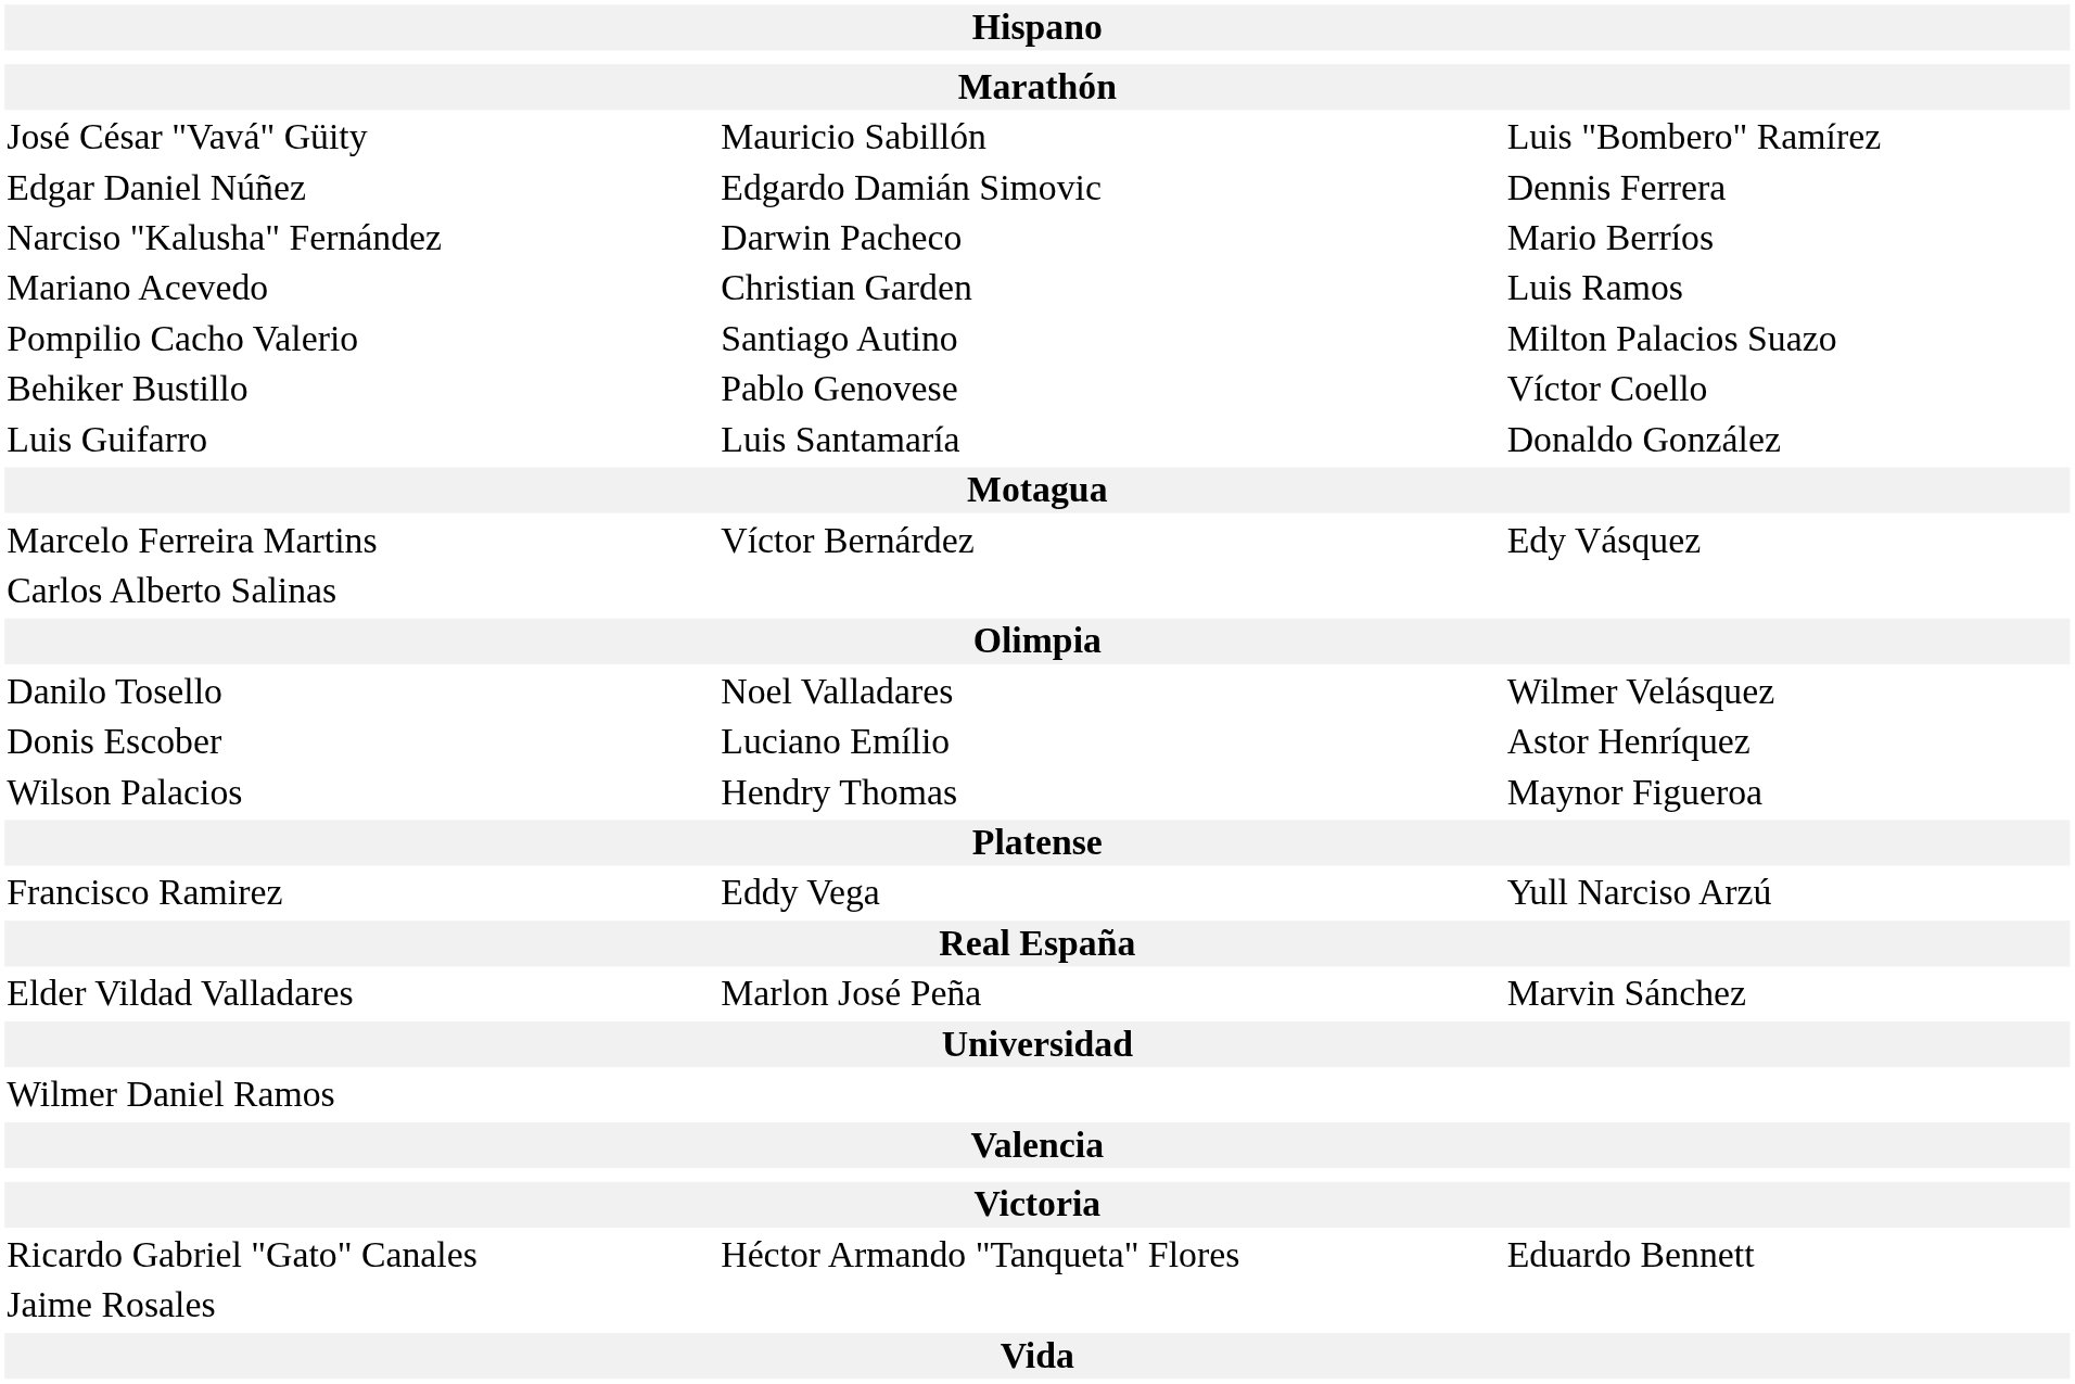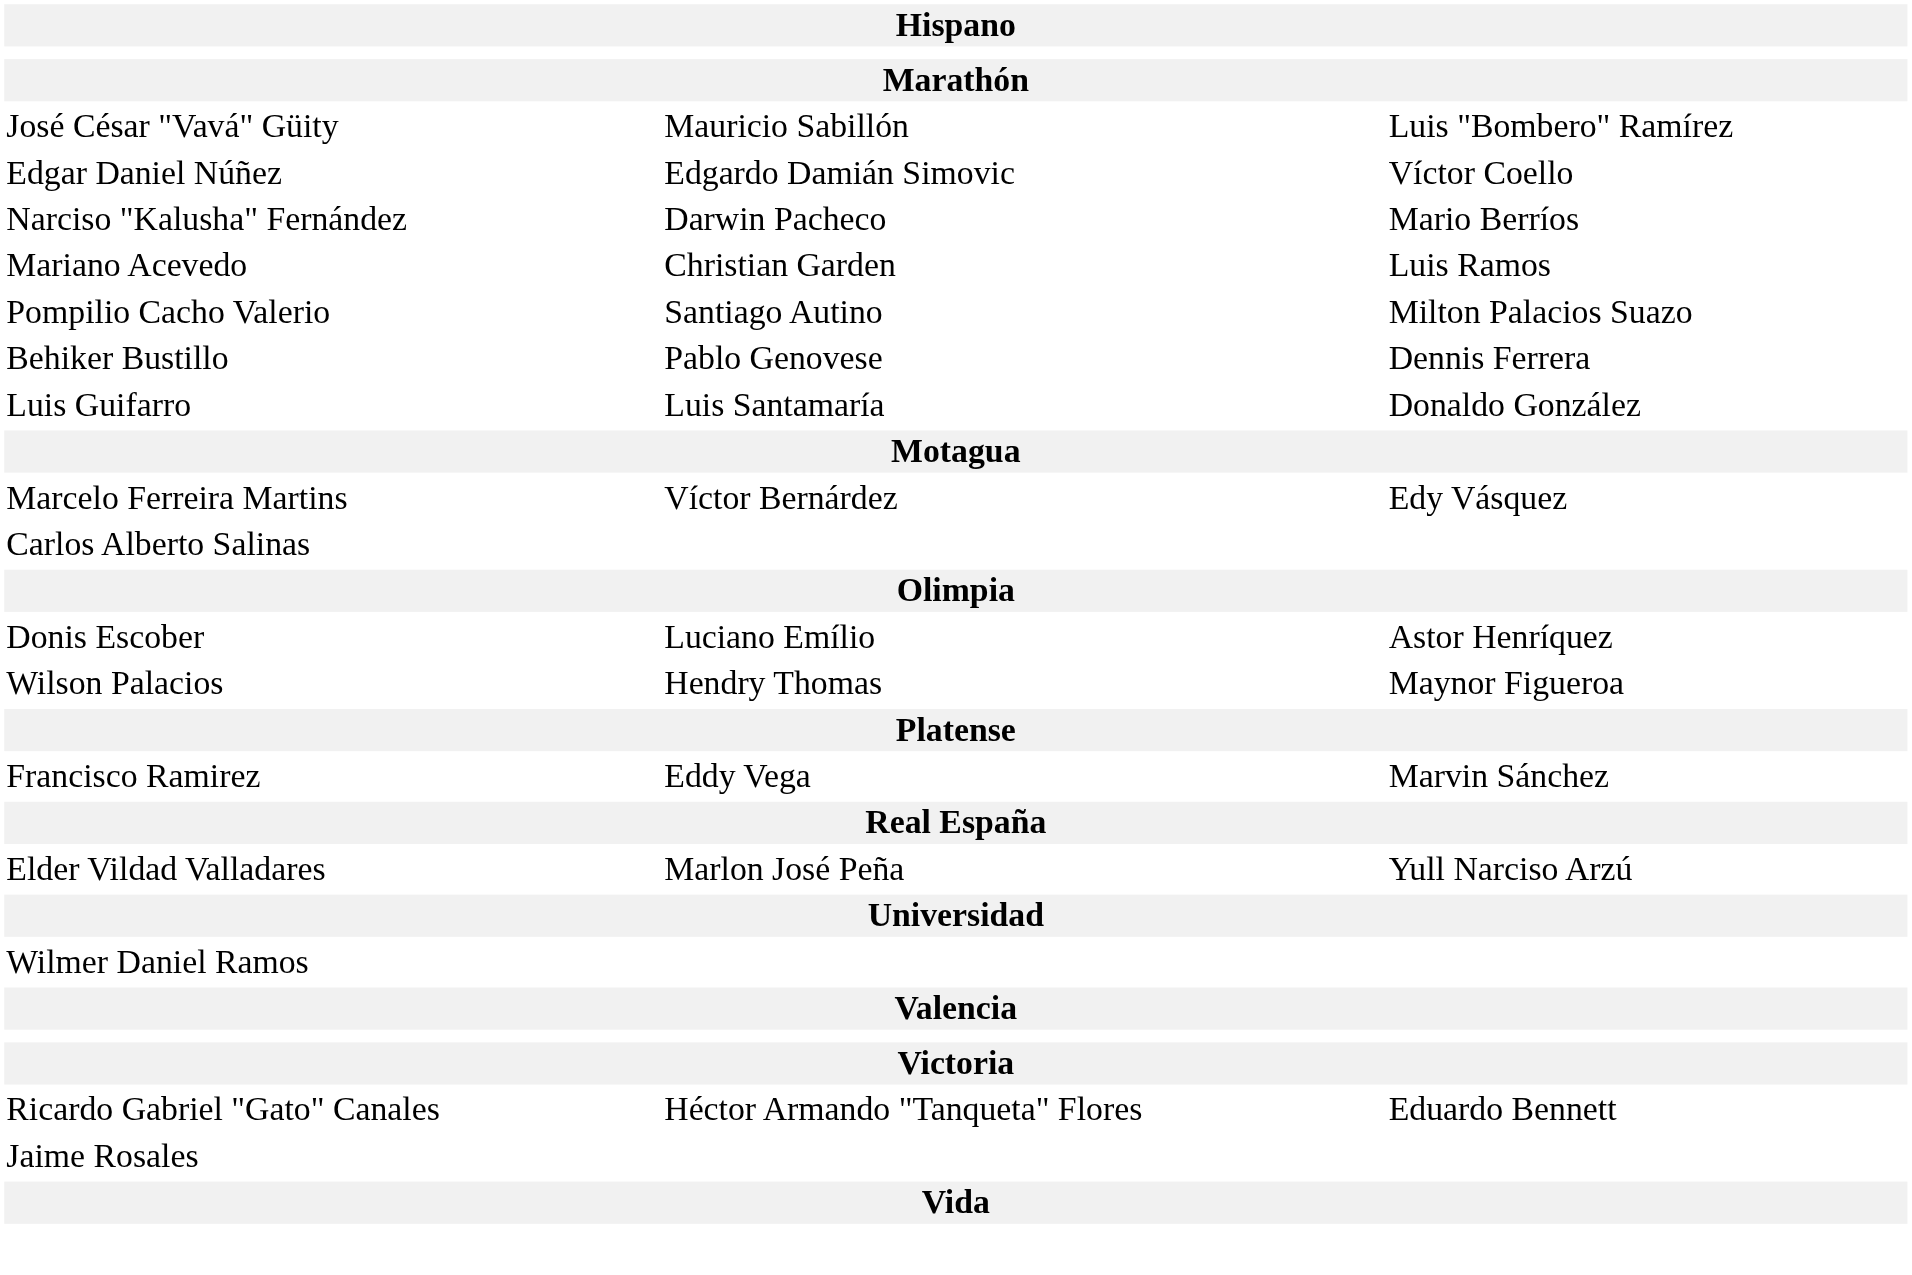Edgar Daniel Núñez | column 3: Dennis Ferrera -> Víctor Coello
Behiker Bustillo | column 3: Víctor Coello -> Dennis Ferrera
- row: Danilo Tosello | Noel Valladares | Wilmer Velásquez
Francisco Ramirez | column 3: Yull Narciso Arzú -> Marvin Sánchez
Elder Vildad Valladares | column 3: Marvin Sánchez -> Yull Narciso Arzú
